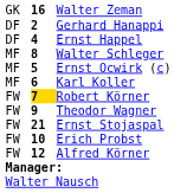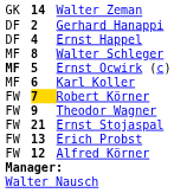Walter Zeman | column 2: 16 -> 14
Ernst Ocwirk (c) | column 1: normal -> bold
Erich Probst | column 2: 10 -> 13
